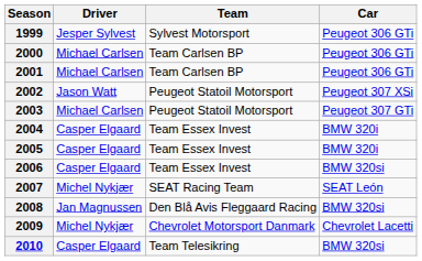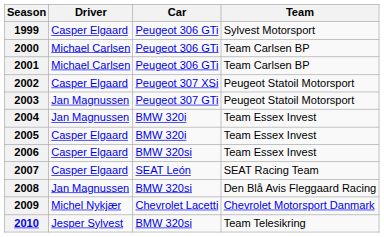columns swapped: Team <-> Car
1999 | Driver: Jesper Sylvest -> Casper Elgaard
2002 | Driver: Jason Watt -> Casper Elgaard
2003 | Driver: Michael Carlsen -> Jan Magnussen
2004 | Driver: Casper Elgaard -> Jan Magnussen
2007 | Driver: Michel Nykjær -> Casper Elgaard
2010 | Driver: Casper Elgaard -> Jesper Sylvest
